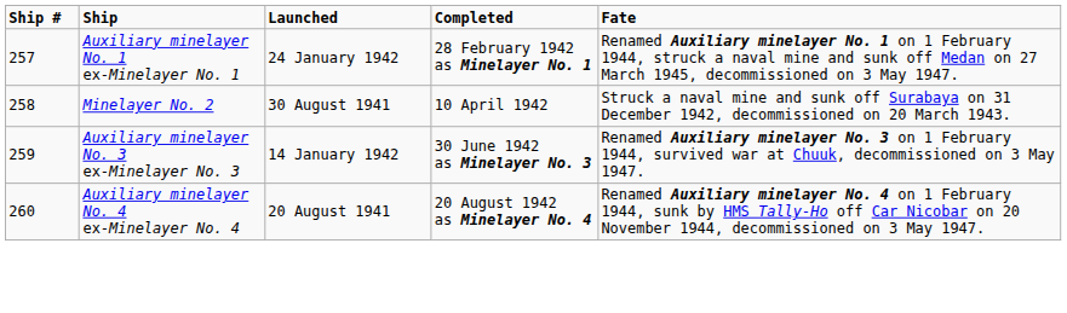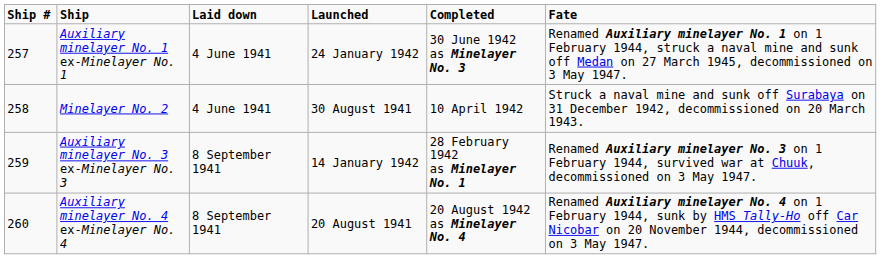+ column: Laid down | 4 June 1941 | 4 June 1941 | 8 September 1941 | 8 September 1941
Auxiliary minelayer No. 1 ex-Minelayer No. 1 | Completed: 28 February 1942 as Minelayer No. 1 -> 30 June 1942 as Minelayer No. 3
Auxiliary minelayer No. 3 ex-Minelayer No. 3 | Completed: 30 June 1942 as Minelayer No. 3 -> 28 February 1942 as Minelayer No. 1
